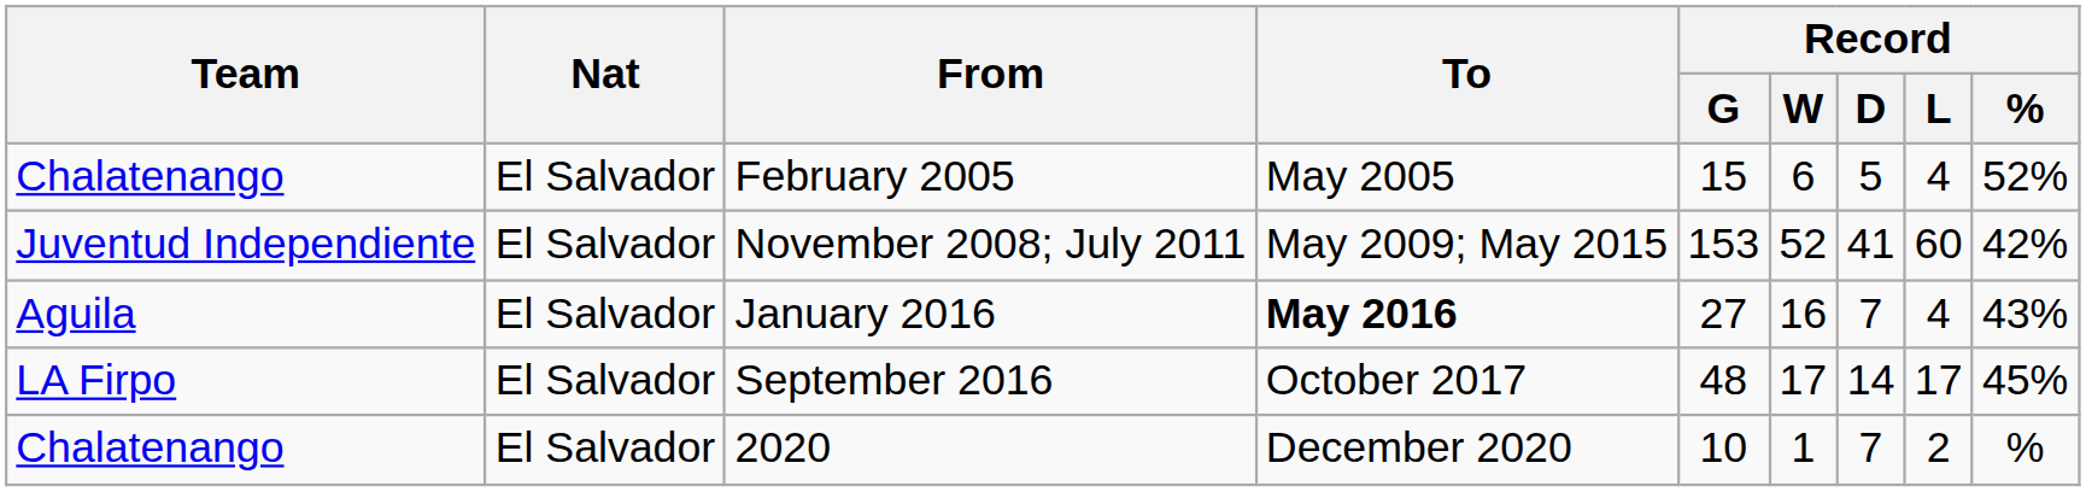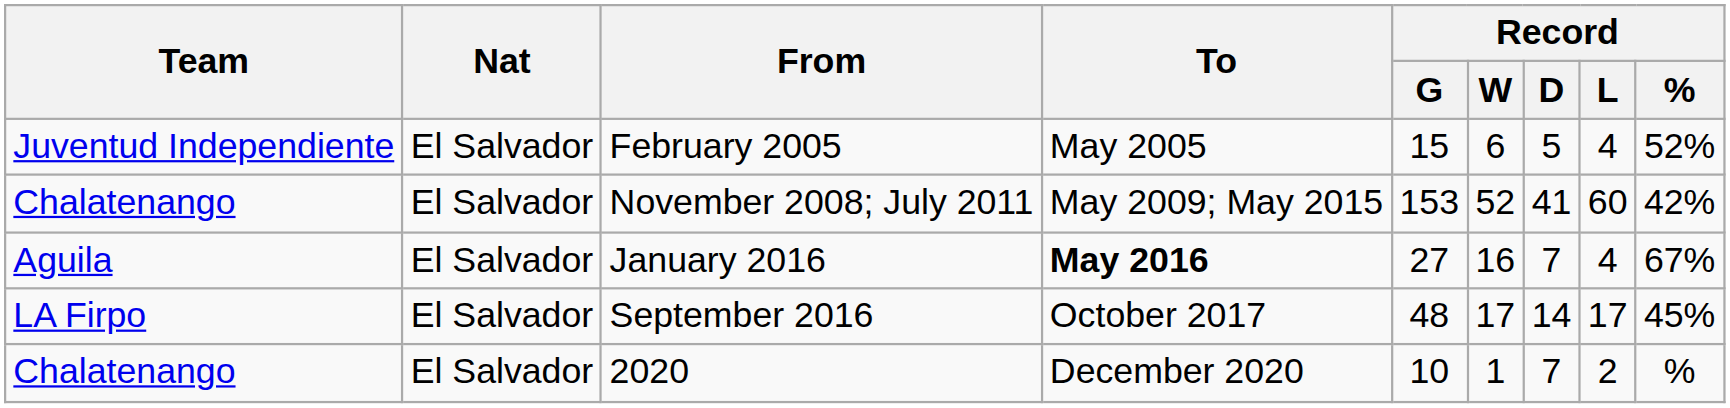February 2005 | Team: Chalatenango -> Juventud Independiente
November 2008; July 2011 | Team: Juventud Independiente -> Chalatenango
January 2016 | Record / %: 43% -> 67%
